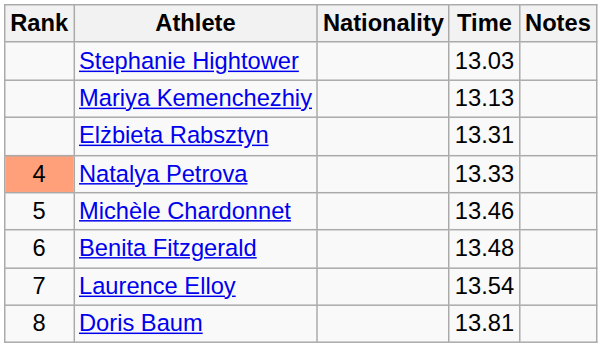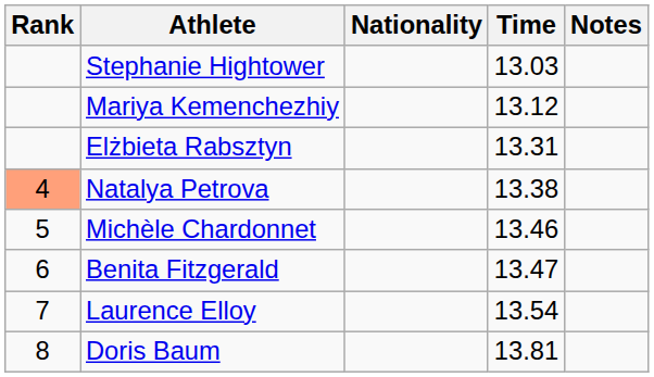Mariya Kemenchezhiy | Time: 13.13 -> 13.12
Natalya Petrova | Time: 13.33 -> 13.38
Benita Fitzgerald | Time: 13.48 -> 13.47
